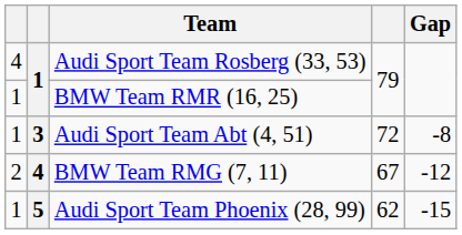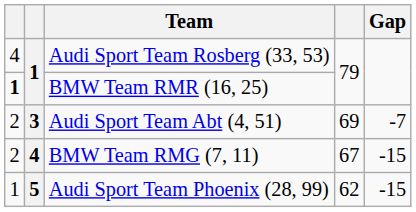BMW Team RMR (16, 25) | column 1: normal -> bold
Audi Sport Team Abt (4, 51) | column 1: 1 -> 2
Audi Sport Team Abt (4, 51) | column 4: 72 -> 69
Audi Sport Team Abt (4, 51) | Gap: -8 -> -7
BMW Team RMG (7, 11) | Gap: -12 -> -15
